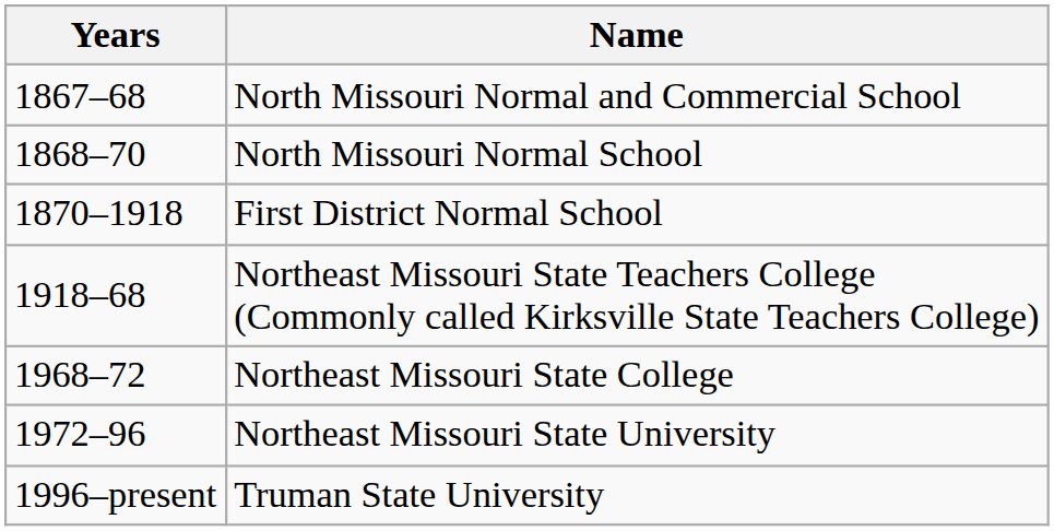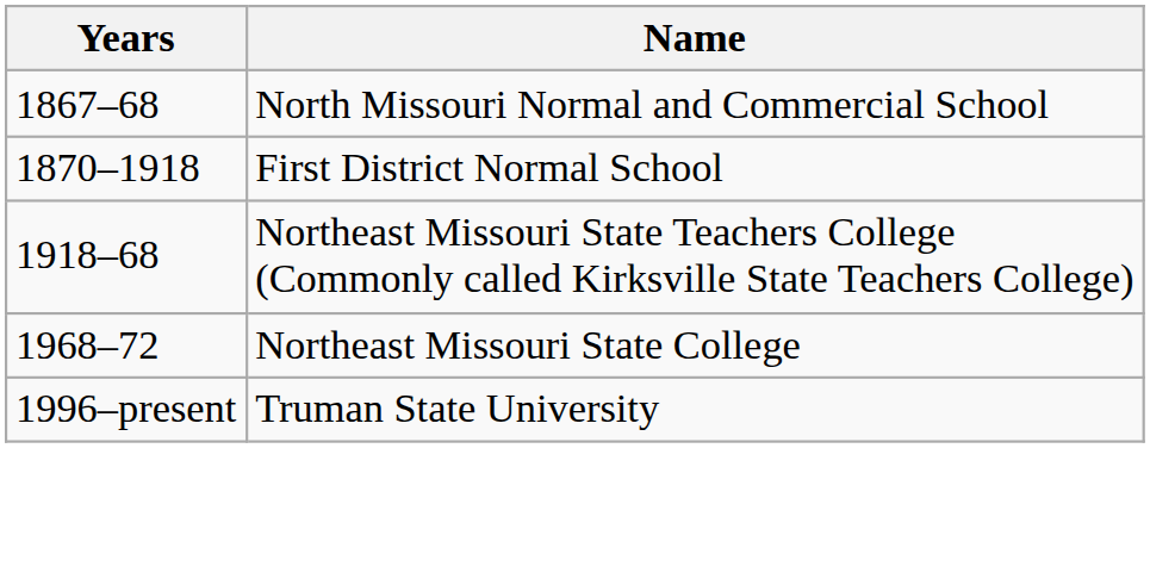- row: 1868–70 | North Missouri Normal School
- row: 1972–96 | Northeast Missouri State University
